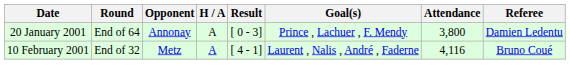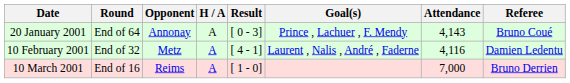20 January 2001 | Attendance: 3,800 -> 4,143
20 January 2001 | Referee: Damien Ledentu -> Bruno Coué
10 February 2001 | Referee: Bruno Coué -> Damien Ledentu
+ row: 10 March 2001 | End of 16 | Reims | A | [ 1 - 0] | 7,000 | Bruno Derrien
